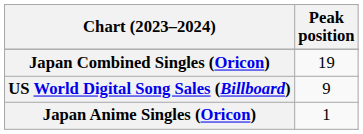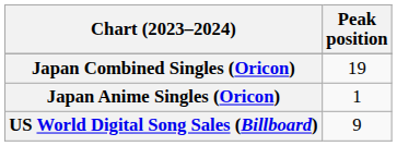rows swapped: Japan Anime Singles (Oricon) <-> US World Digital Song Sales (Billboard)
